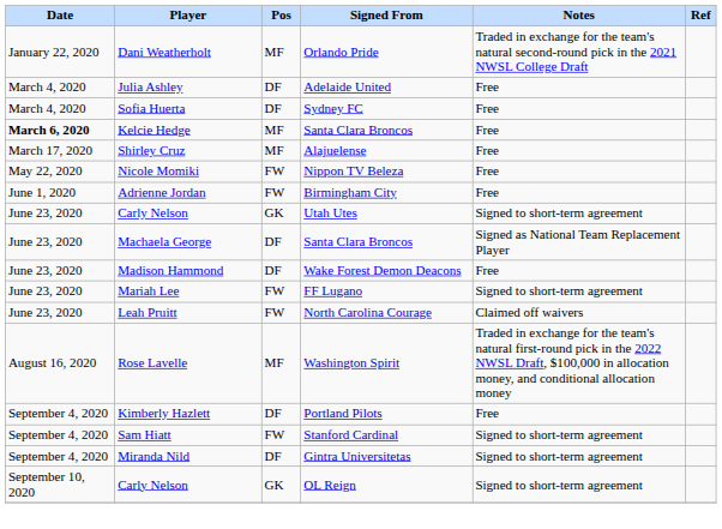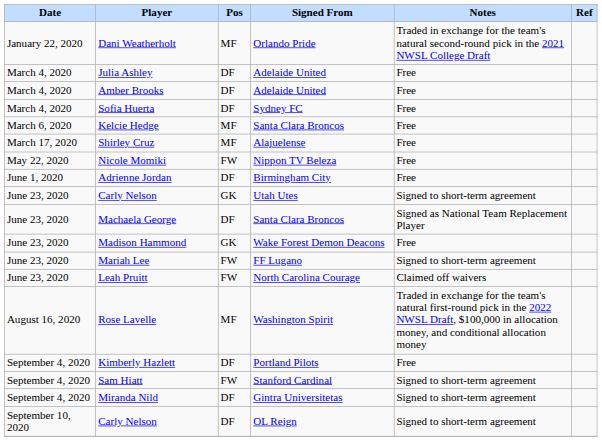+ row: March 4, 2020 | Amber Brooks | DF | Adelaide United | Free
Kelcie Hedge | Date: bold -> normal
Adrienne Jordan | Pos: FW -> DF
Madison Hammond | Pos: DF -> GK
Carly Nelson / OL Reign | Pos: GK -> DF
